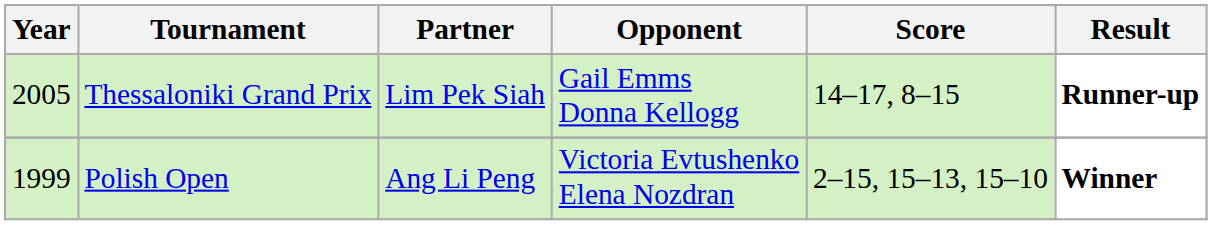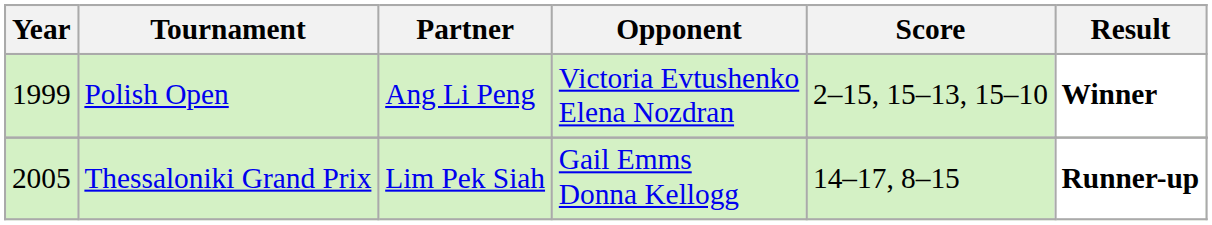rows swapped: Thessaloniki Grand Prix <-> Polish Open
